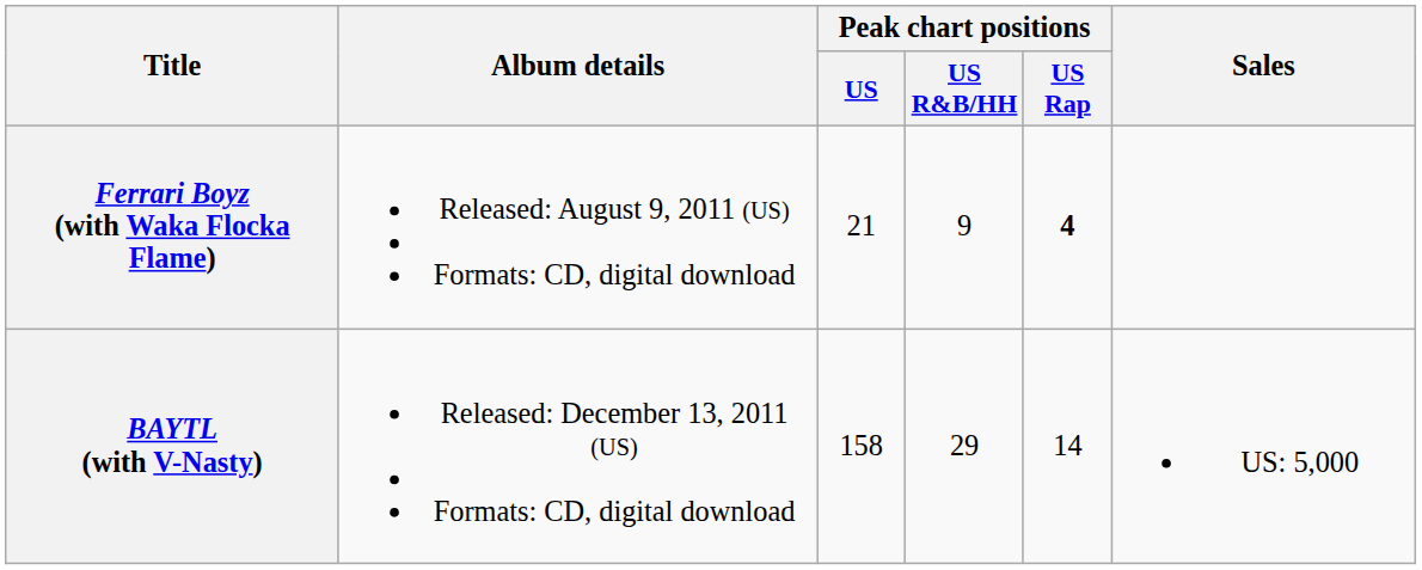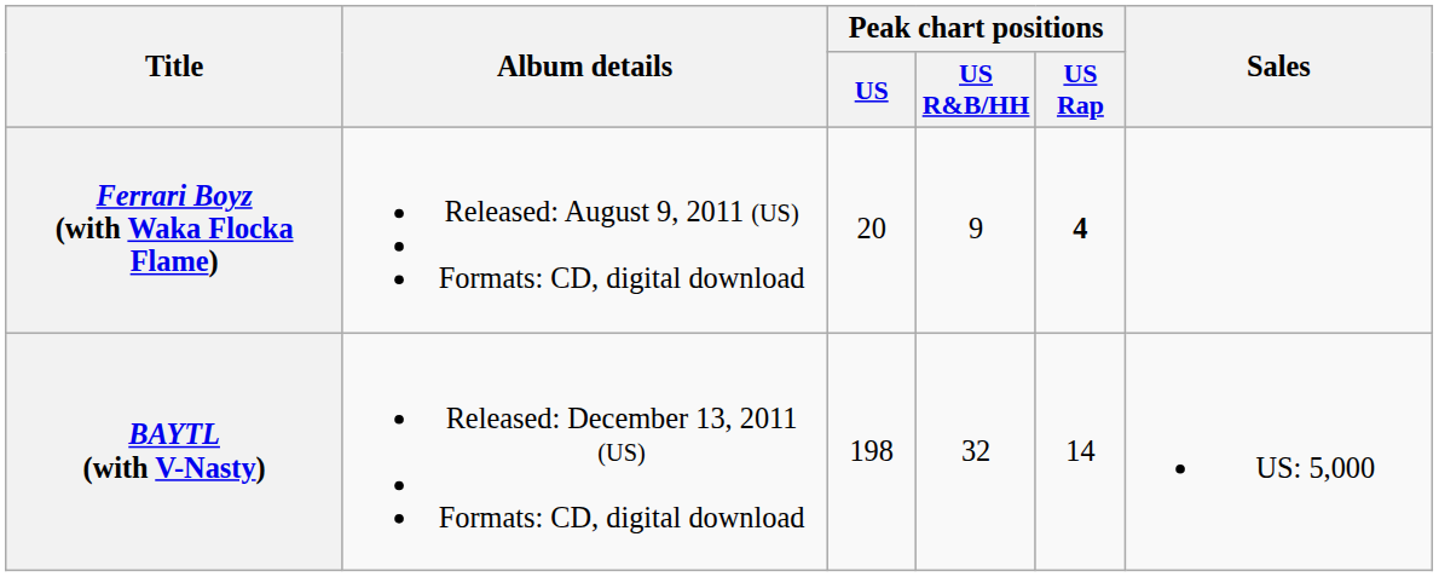Ferrari Boyz (with Waka Flocka Flame) | Peak chart positions / US: 21 -> 20
BAYTL (with V-Nasty) | Peak chart positions / US: 158 -> 198
BAYTL (with V-Nasty) | Peak chart positions / US R&B/HH: 29 -> 32
